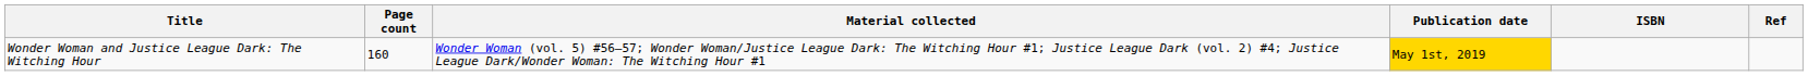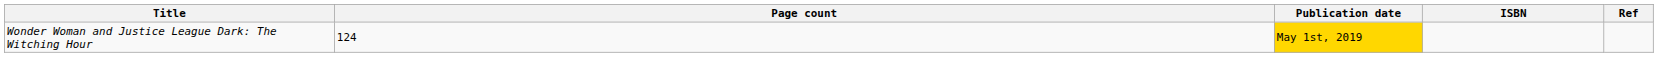- column: Material collected | Wonder Woman (vol. 5) #56–57; Wonder Woman/Justice League Dark: The Witching Hour #1; Justice League Dark (vol. 2) #4; Justice League Dark/Wonder Woman: The Witching Hour #1
Wonder Woman and Justice League Dark: The Witching Hour | Page count: 160 -> 124
